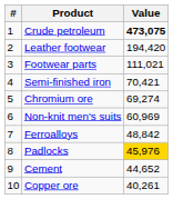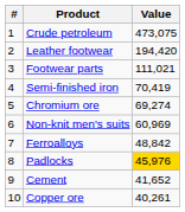Crude petroleum | Value: bold -> normal
Semi-finished iron | Value: 70,421 -> 70,419
Cement | Value: 44,652 -> 41,652
